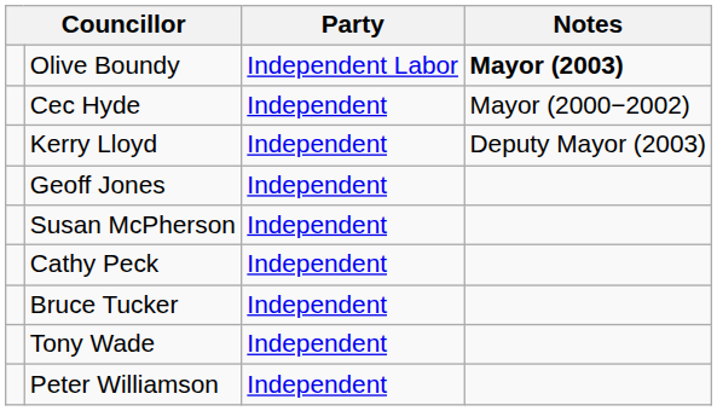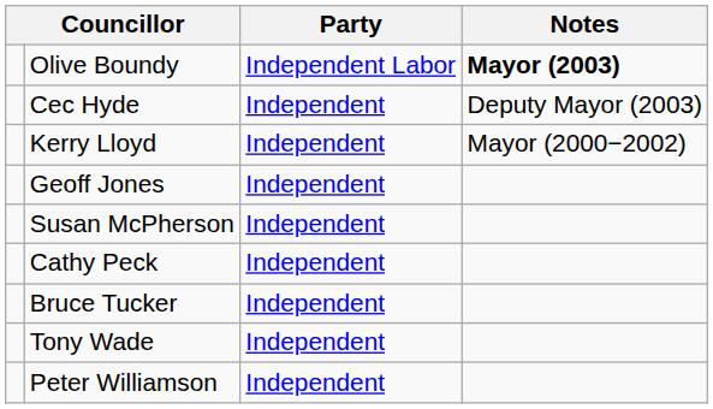Cec Hyde | Notes: Mayor (2000−2002) -> Deputy Mayor (2003)
Kerry Lloyd | Notes: Deputy Mayor (2003) -> Mayor (2000−2002)
